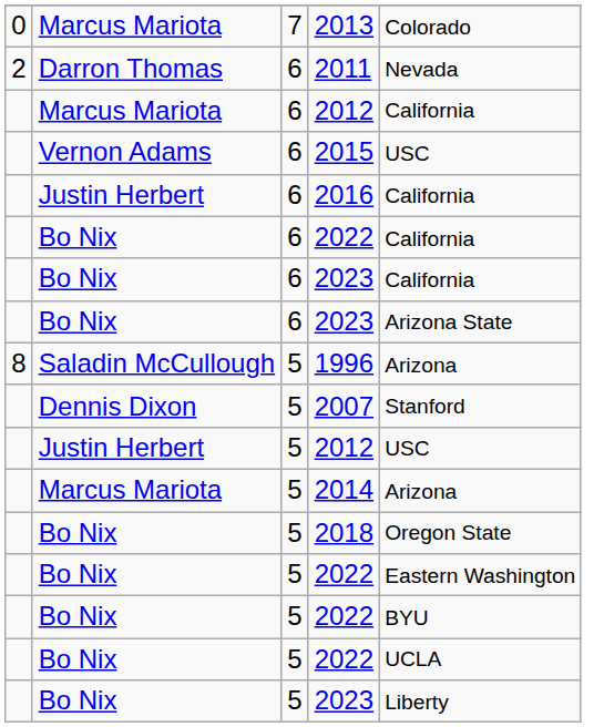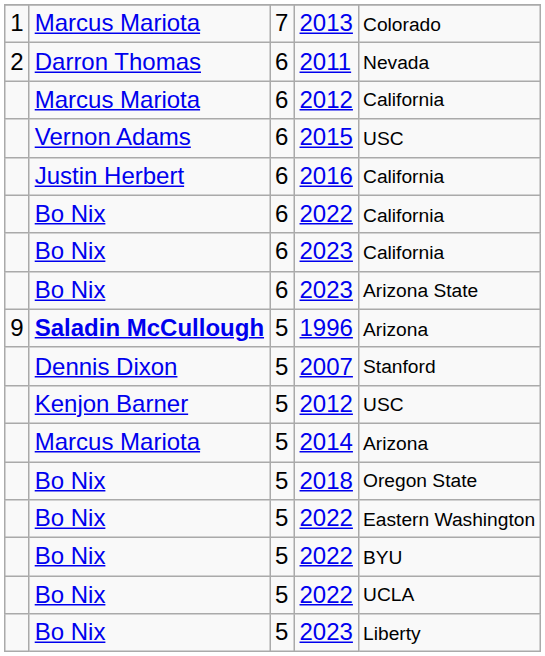2013 | column 1: 0 -> 1
1996 | column 1: 8 -> 9
1996 | column 2: normal -> bold
5 / 2012 | column 2: Justin Herbert -> Kenjon Barner
